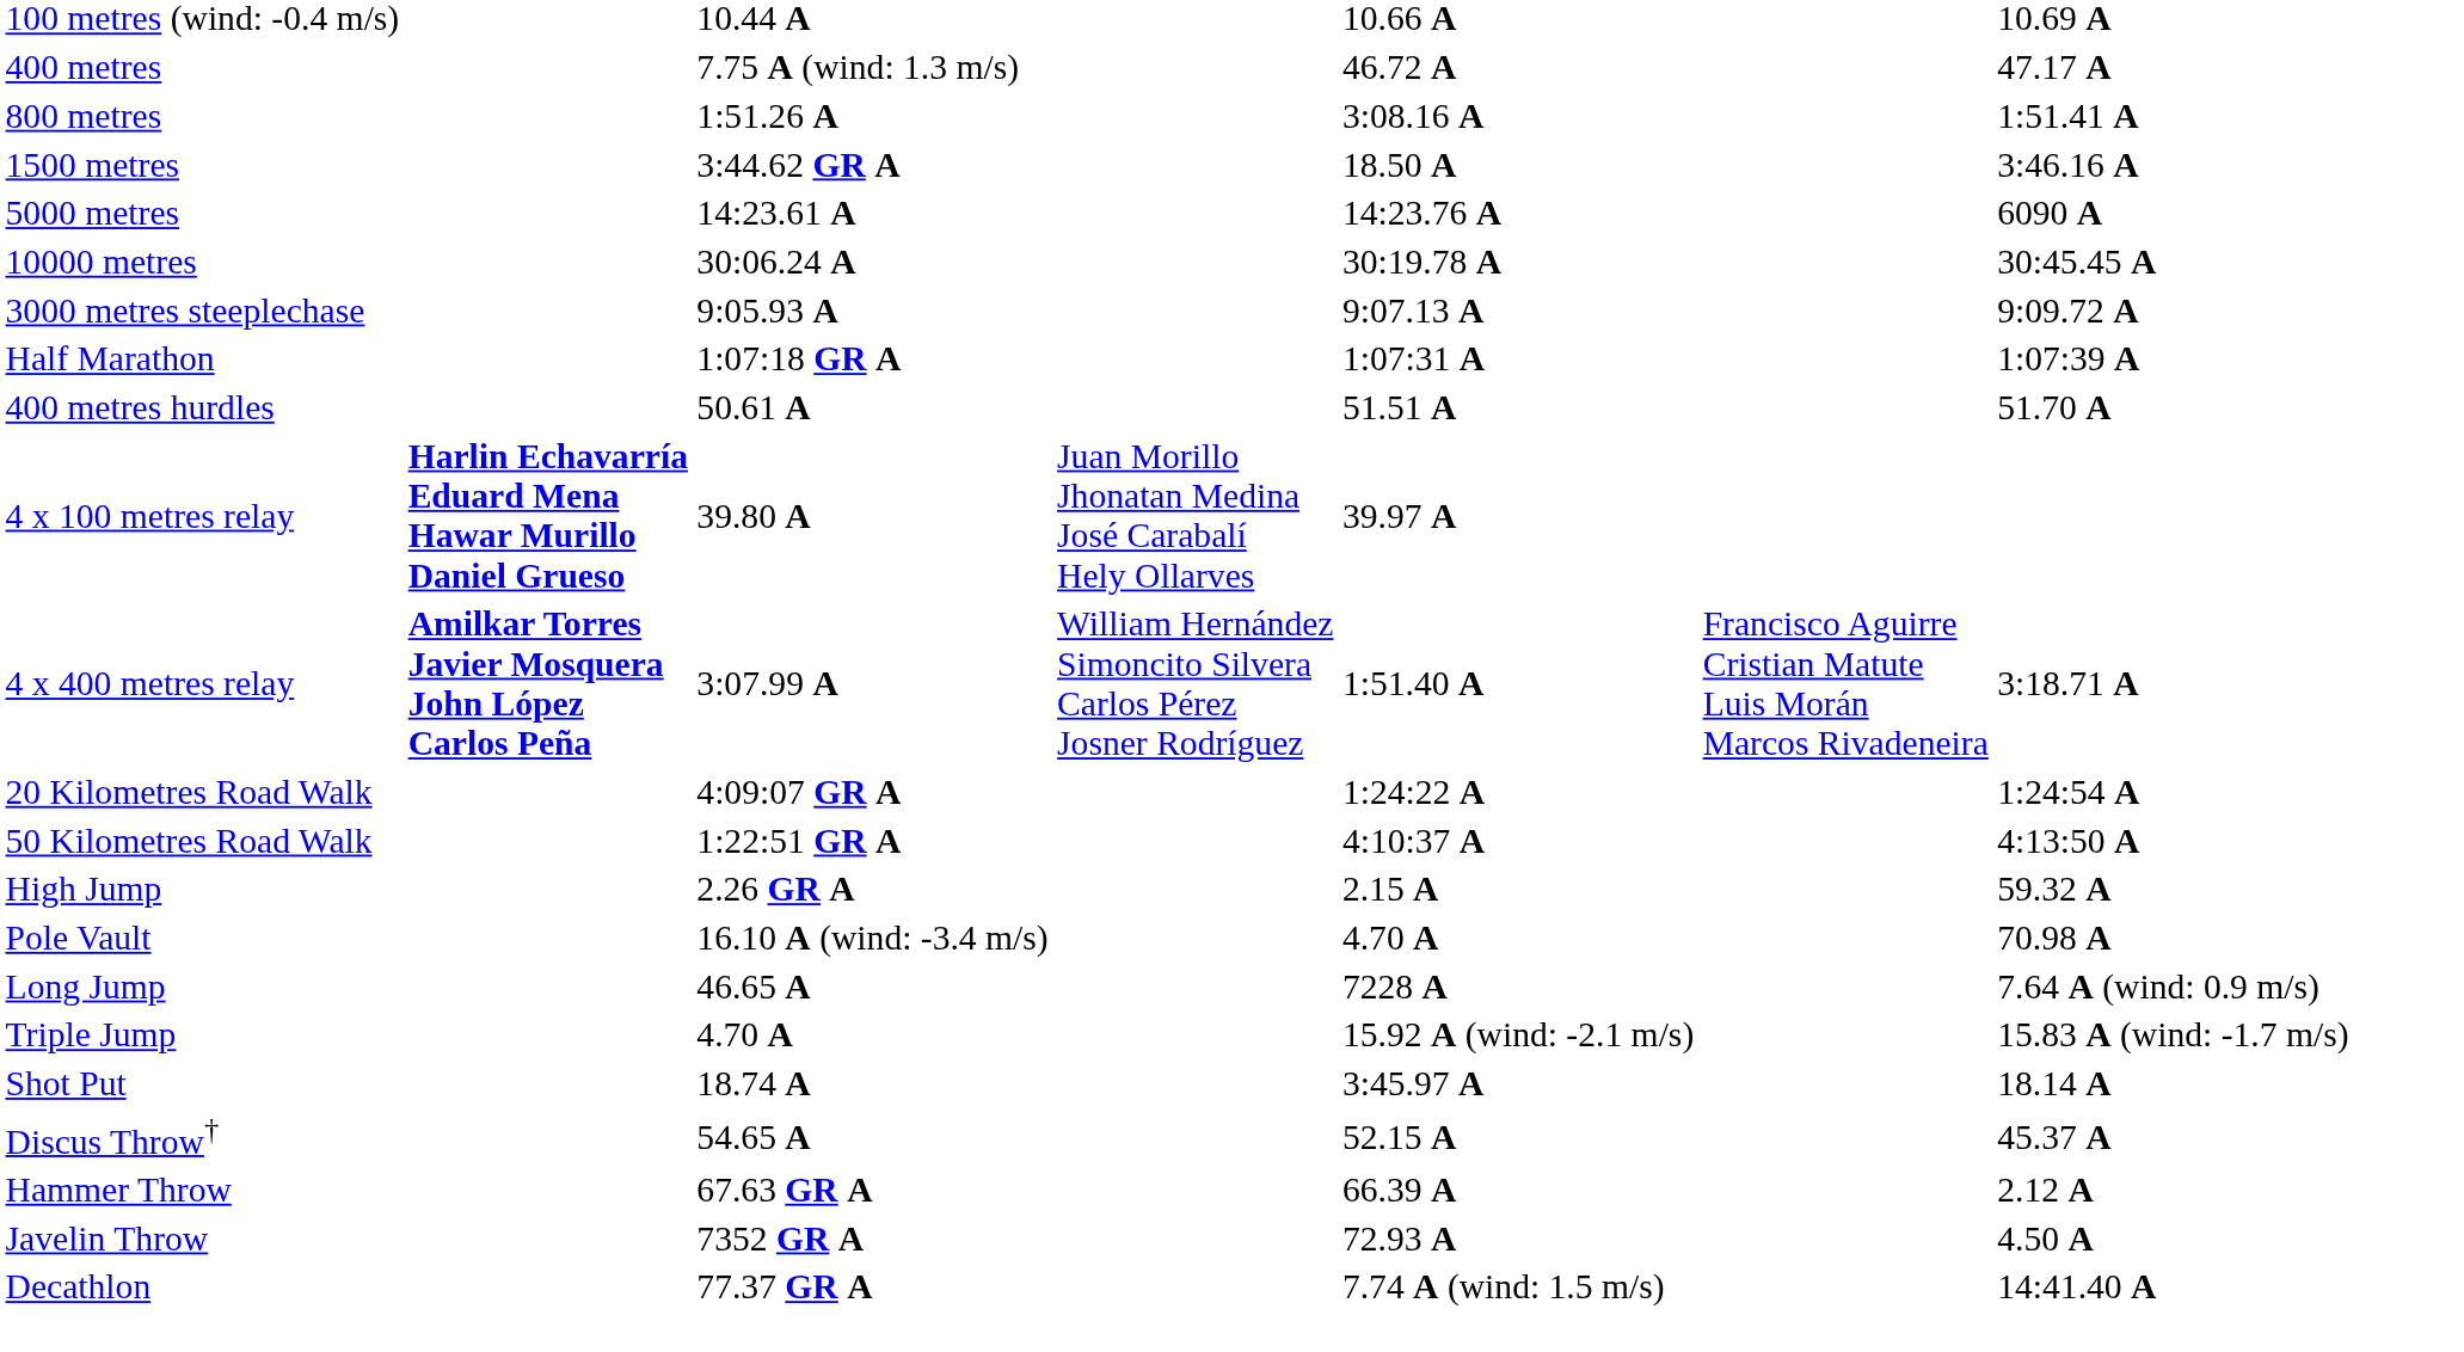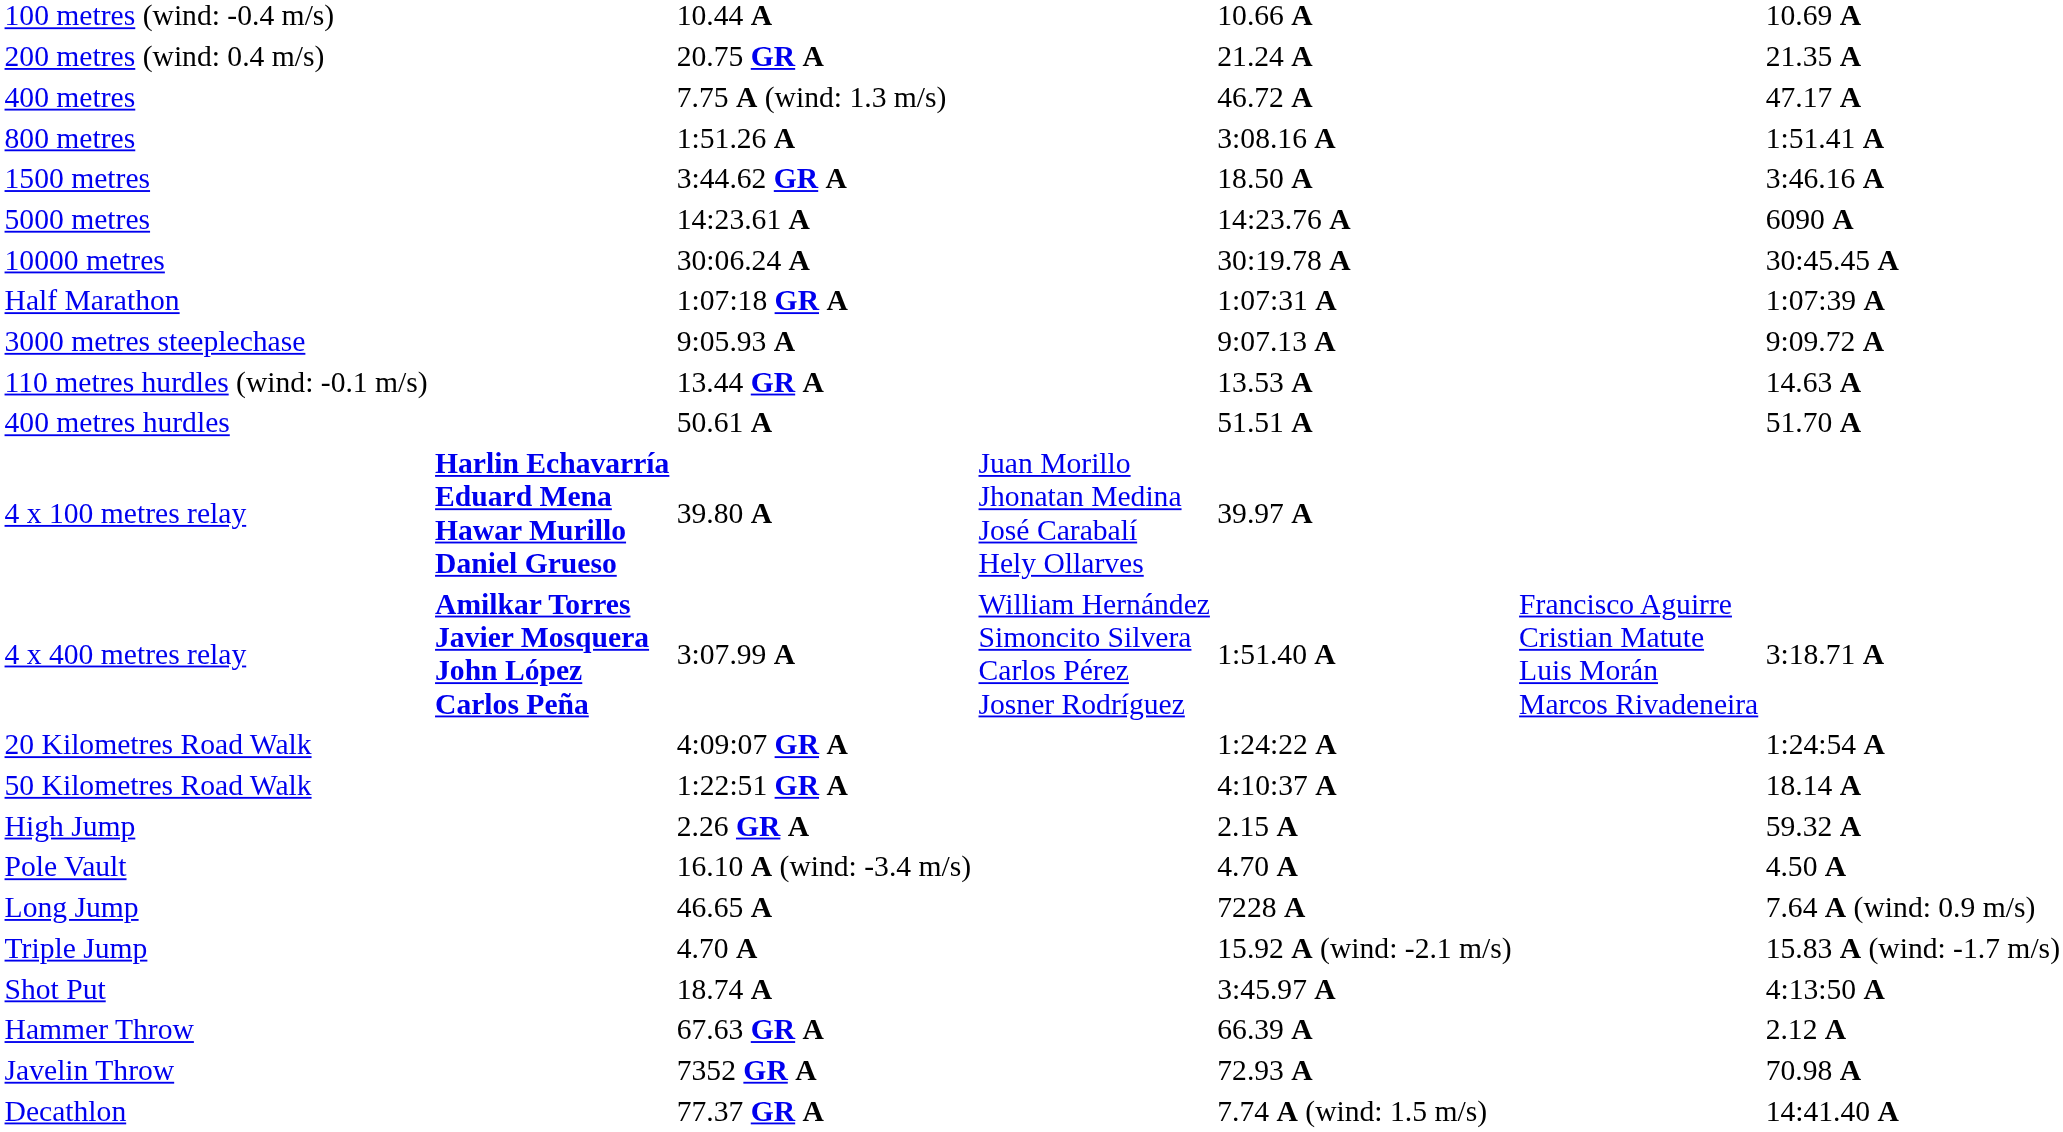+ row: 200 metres (wind: 0.4 m/s) | 20.75 GR A | 21.24 A | 21.35 A
rows swapped: Half Marathon <-> 3000 metres steeplechase
+ row: 110 metres hurdles (wind: -0.1 m/s) | 13.44 GR A | 13.53 A | 14.63 A
50 Kilometres Road Walk | column 7: 4:13:50 A -> 18.14 A
Pole Vault | column 7: 70.98 A -> 4.50 A
Shot Put | column 7: 18.14 A -> 4:13:50 A
- row: Discus Throw† | 54.65 A | 52.15 A | 45.37 A
Javelin Throw | column 7: 4.50 A -> 70.98 A
